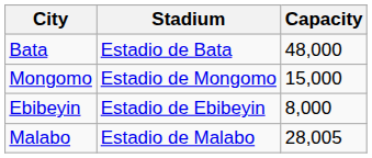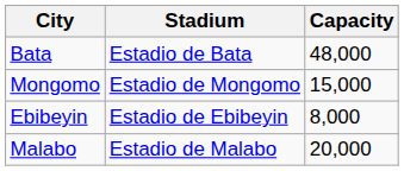Malabo | Capacity: 28,005 -> 20,000
